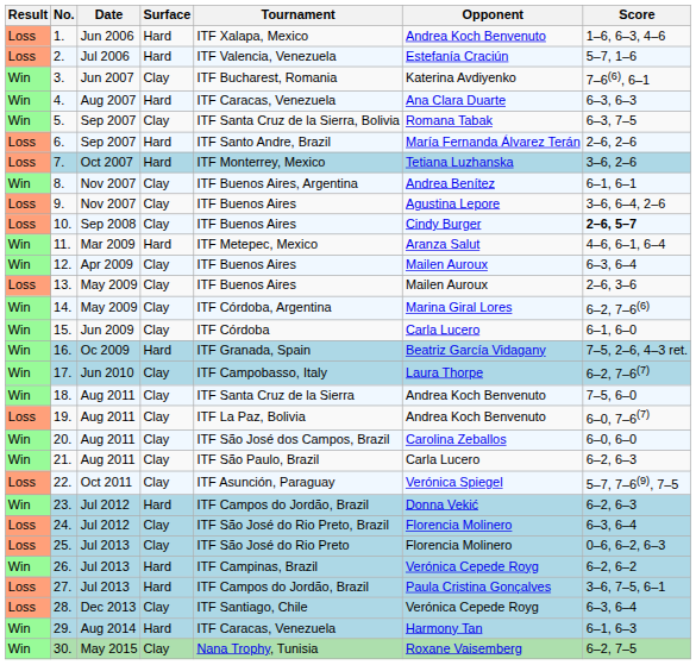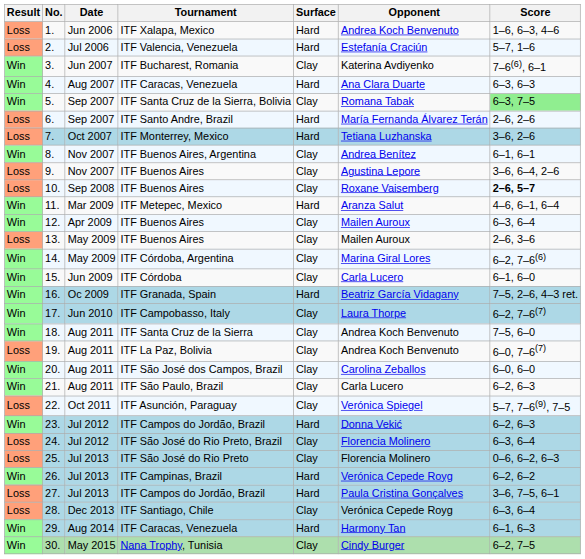columns swapped: Tournament <-> Surface
5. | Score: no background -> lightgreen background
10. | Opponent: Cindy Burger -> Roxane Vaisemberg
30. | Opponent: Roxane Vaisemberg -> Cindy Burger
